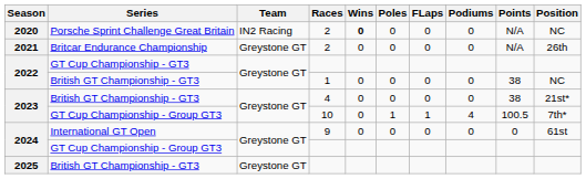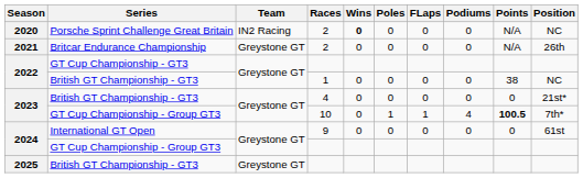2023 / British GT Championship - GT3 | Points: 38 -> 0
2023 / GT Cup Championship - Group GT3 | Points: normal -> bold
